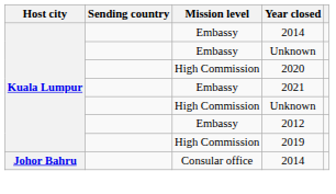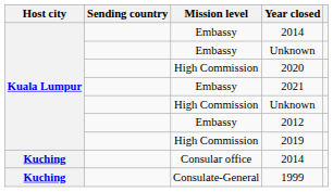Consular office / 2014 | Host city: Johor Bahru -> Kuching
+ row: Kuching | Consulate-General | 1999
